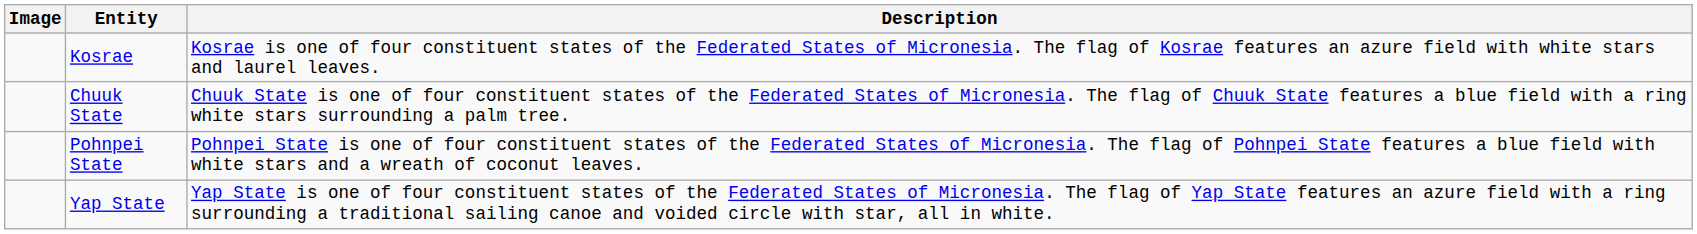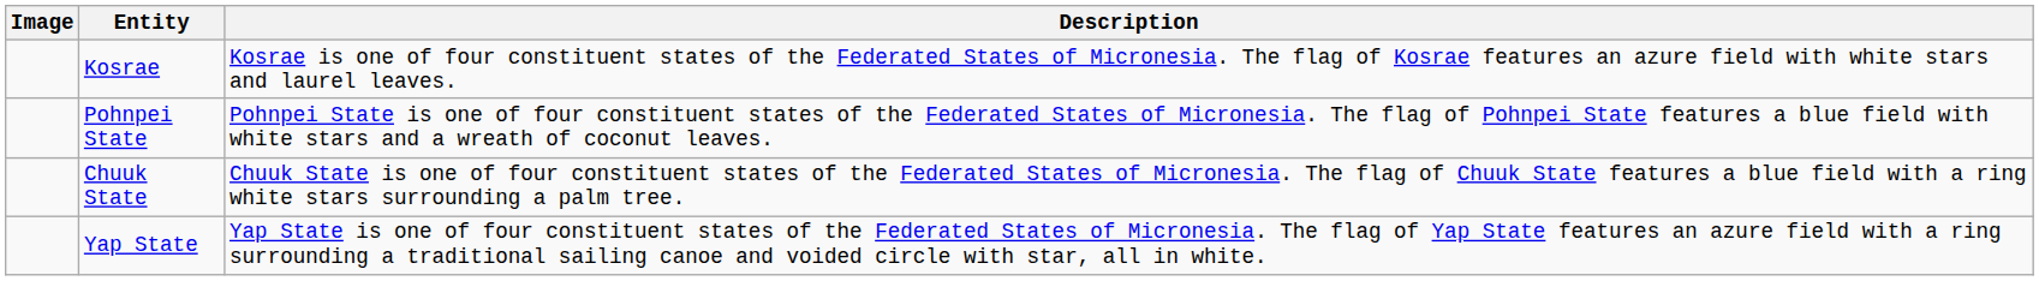rows swapped: Pohnpei State <-> Chuuk State
